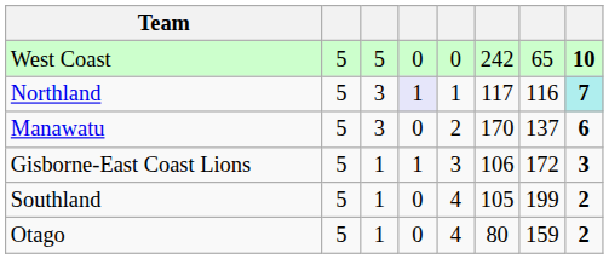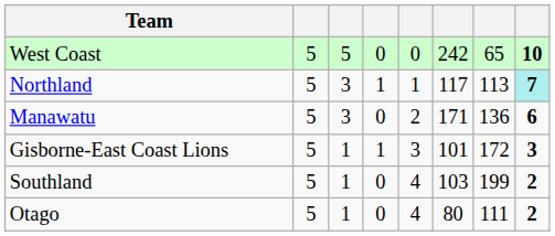Northland | column 4: lavender background -> no background
Northland | column 7: 116 -> 113
Manawatu | column 6: 170 -> 171
Manawatu | column 7: 137 -> 136
Gisborne-East Coast Lions | column 6: 106 -> 101
Southland | column 6: 105 -> 103
Otago | column 7: 159 -> 111
